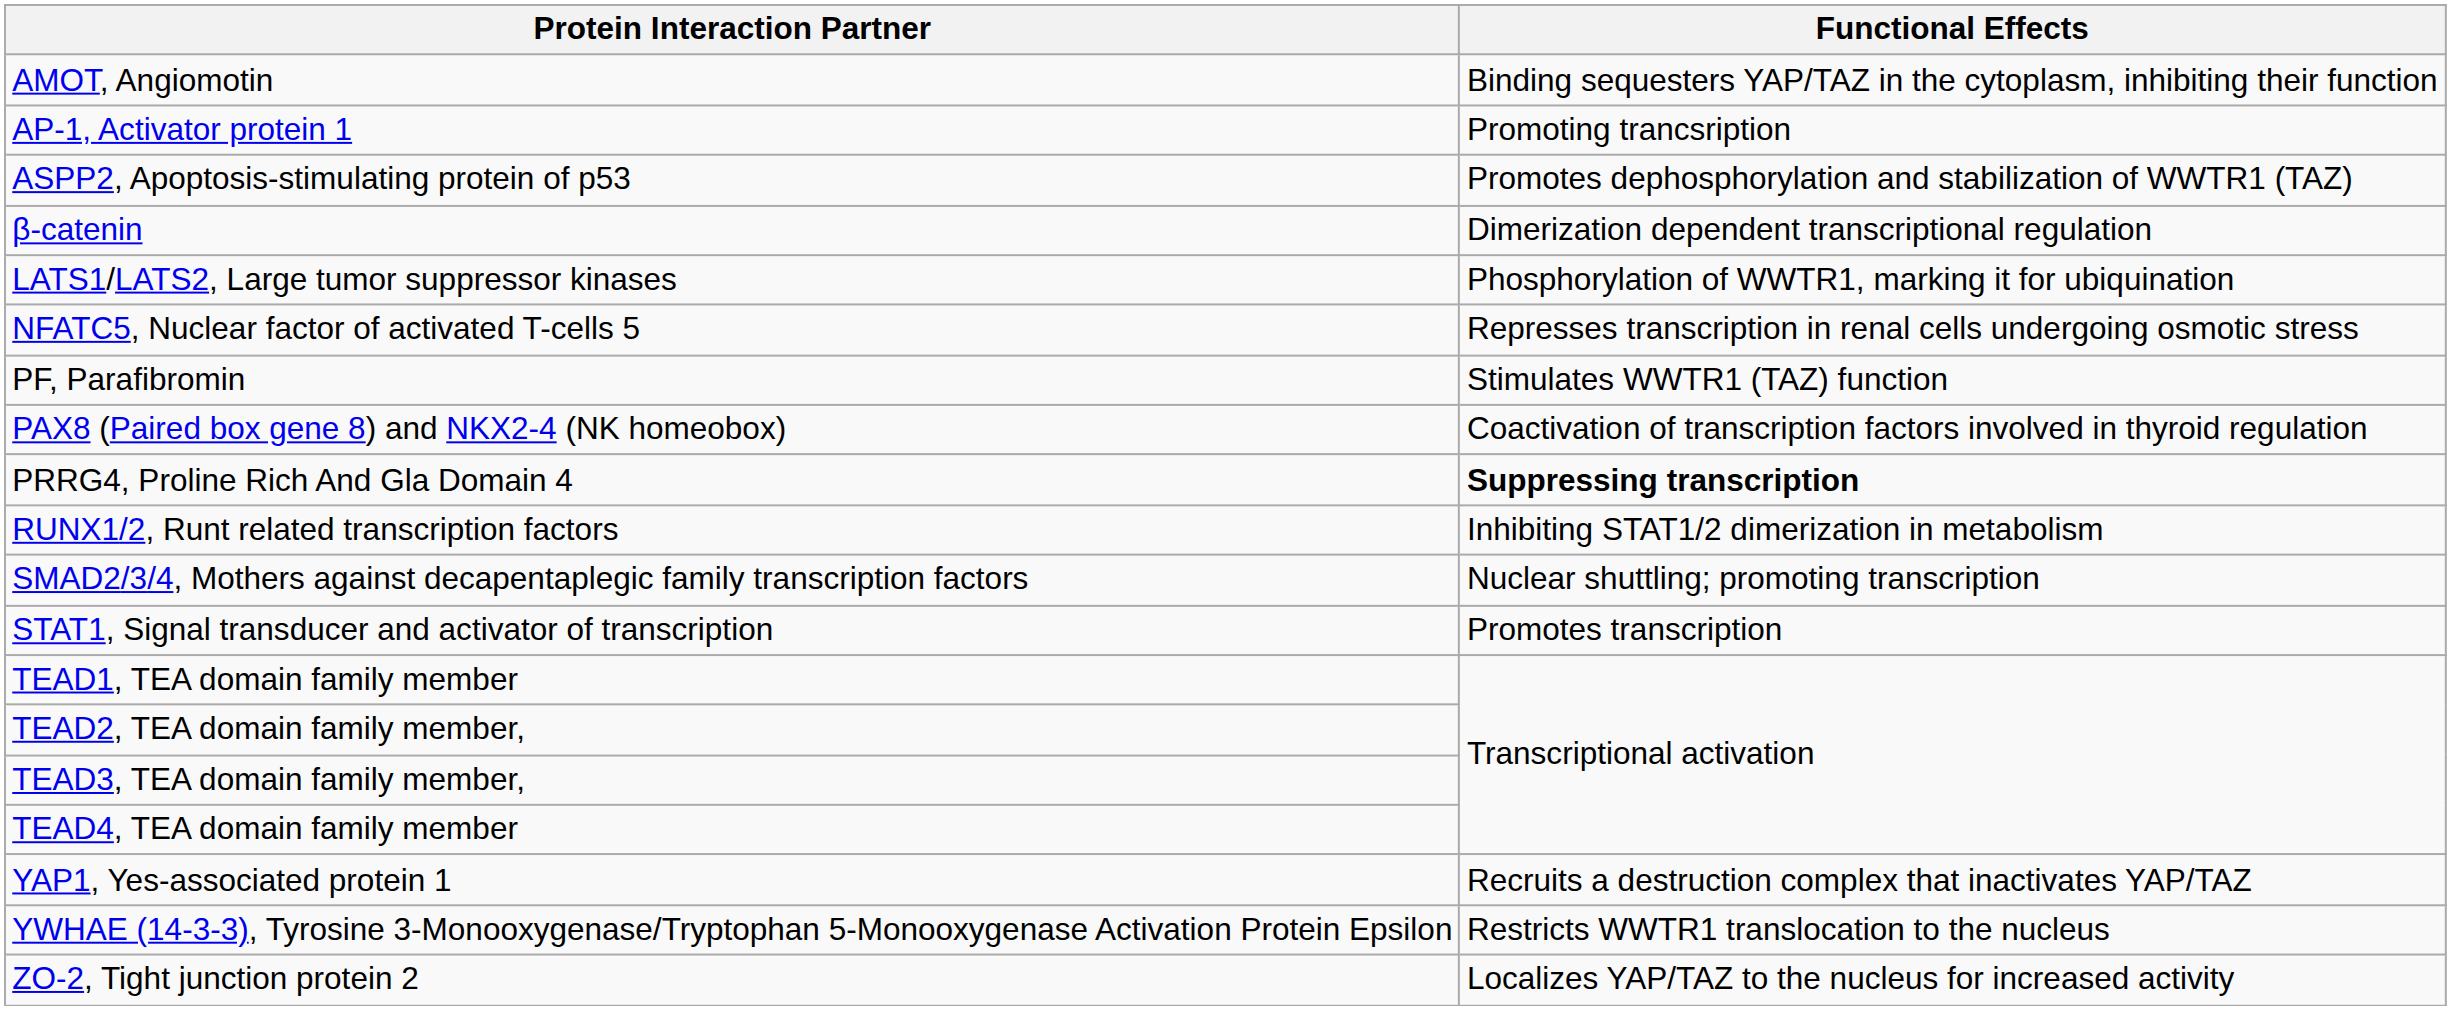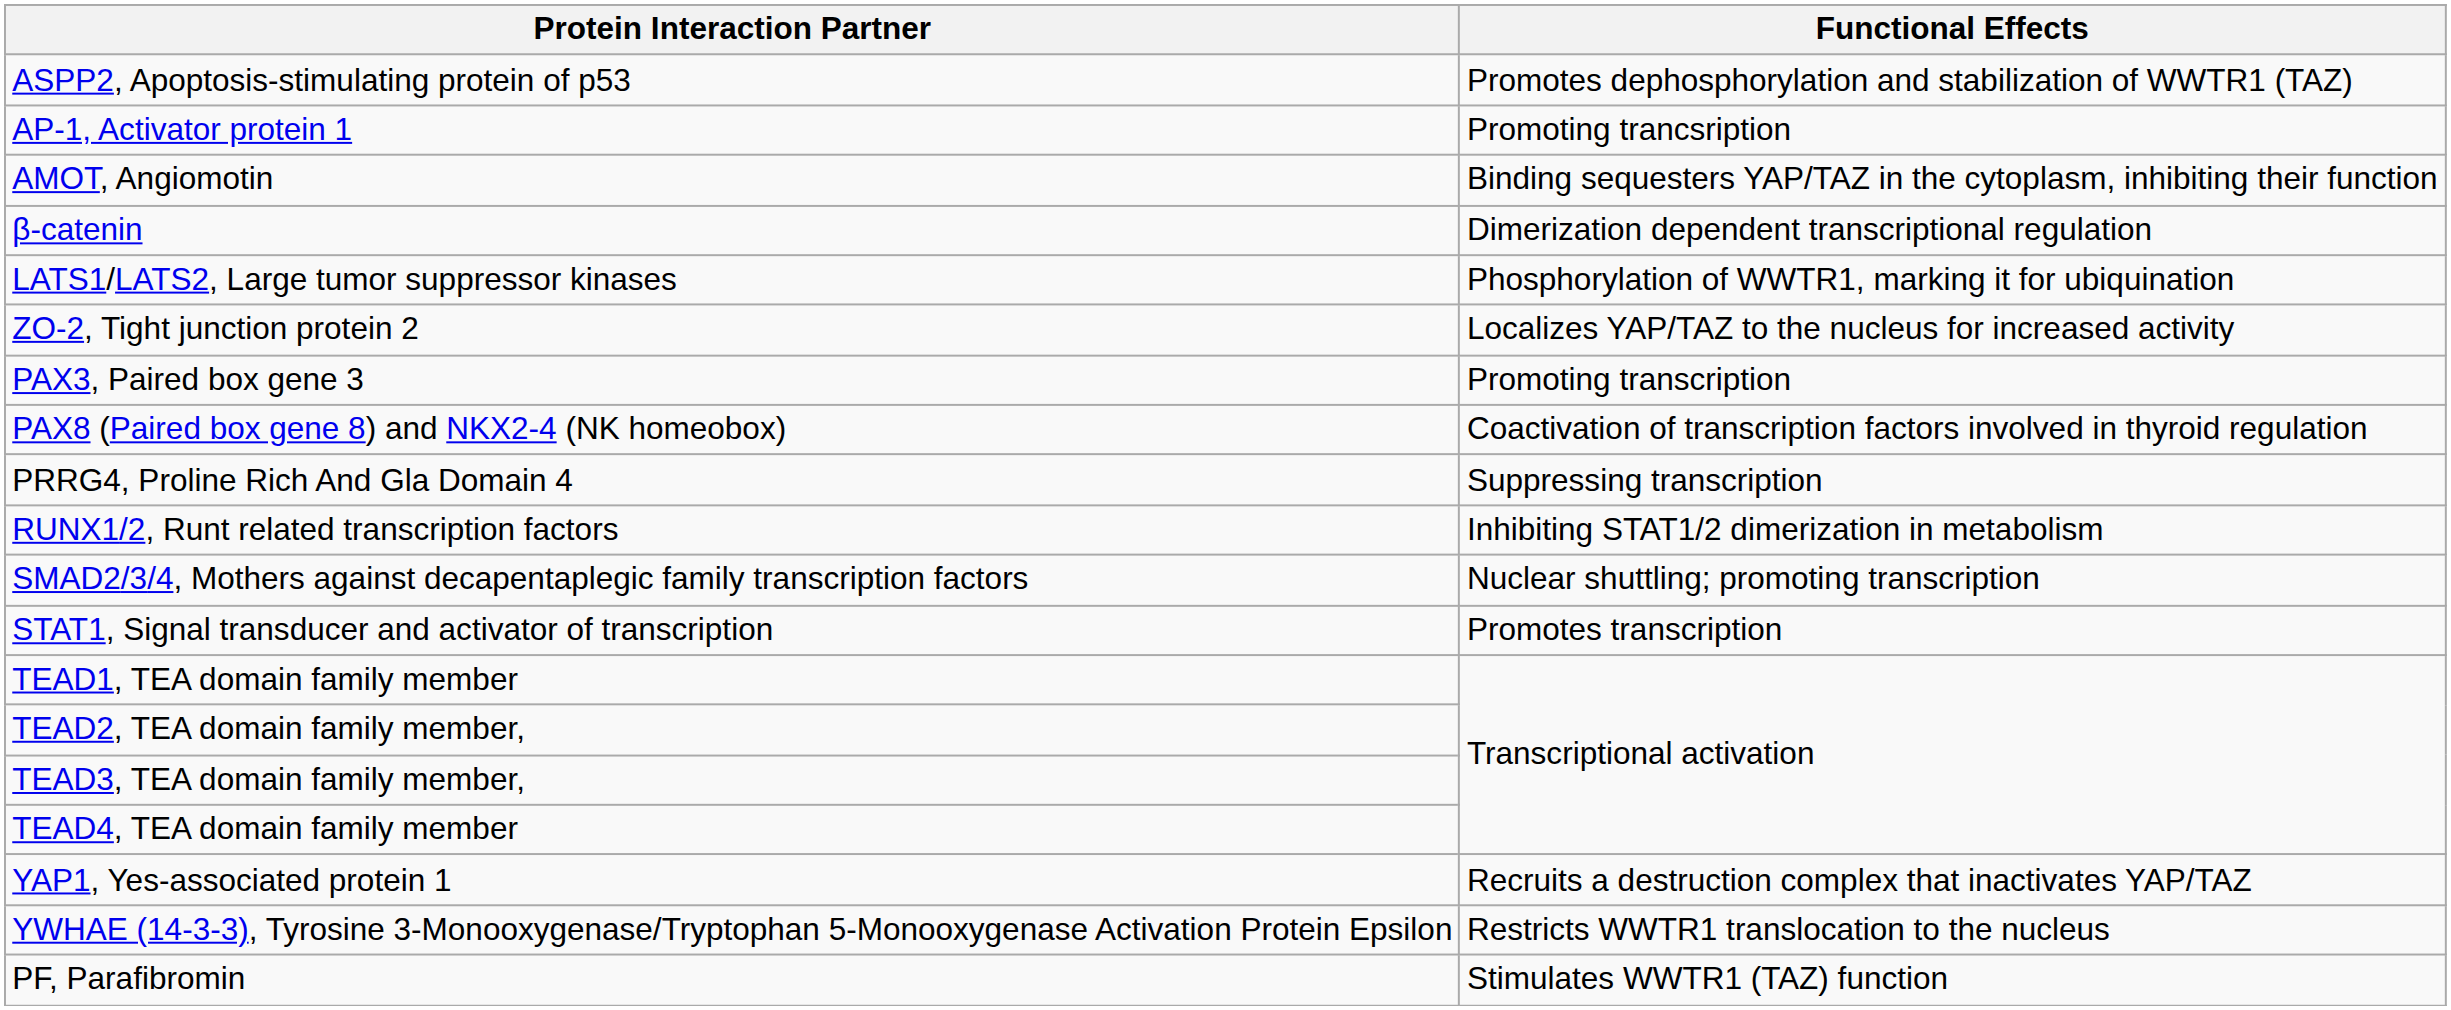rows swapped: AMOT, Angiomotin <-> ASPP2, Apoptosis-stimulating protein of p53
- row: NFATC5, Nuclear factor of activated T-cells 5 | Represses transcription in renal cells undergoing osmotic stress
rows swapped: PF, Parafibromin <-> ZO-2, Tight junction protein 2
+ row: PAX3, Paired box gene 3 | Promoting transcription
PRRG4, Proline Rich And Gla Domain 4 | Functional Effects: bold -> normal
